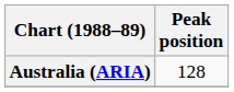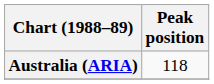Australia (ARIA) | Peak position: 128 -> 118
